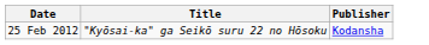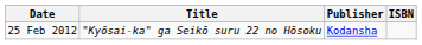+ column: ISBN
